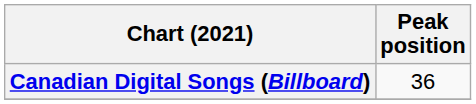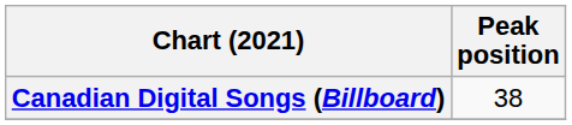Canadian Digital Songs (Billboard) | Peak position: 36 -> 38
